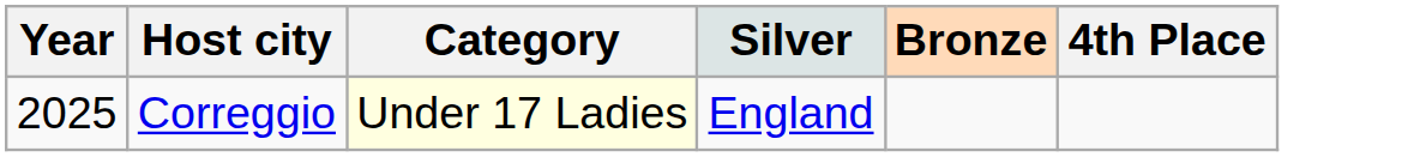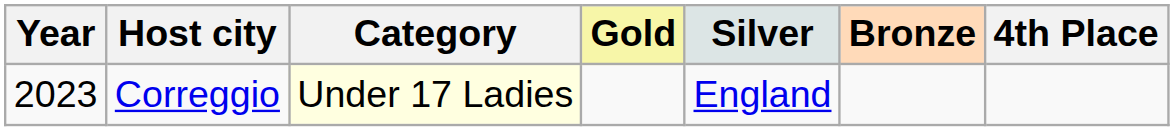+ column: Gold
Correggio | Year: 2025 -> 2023
